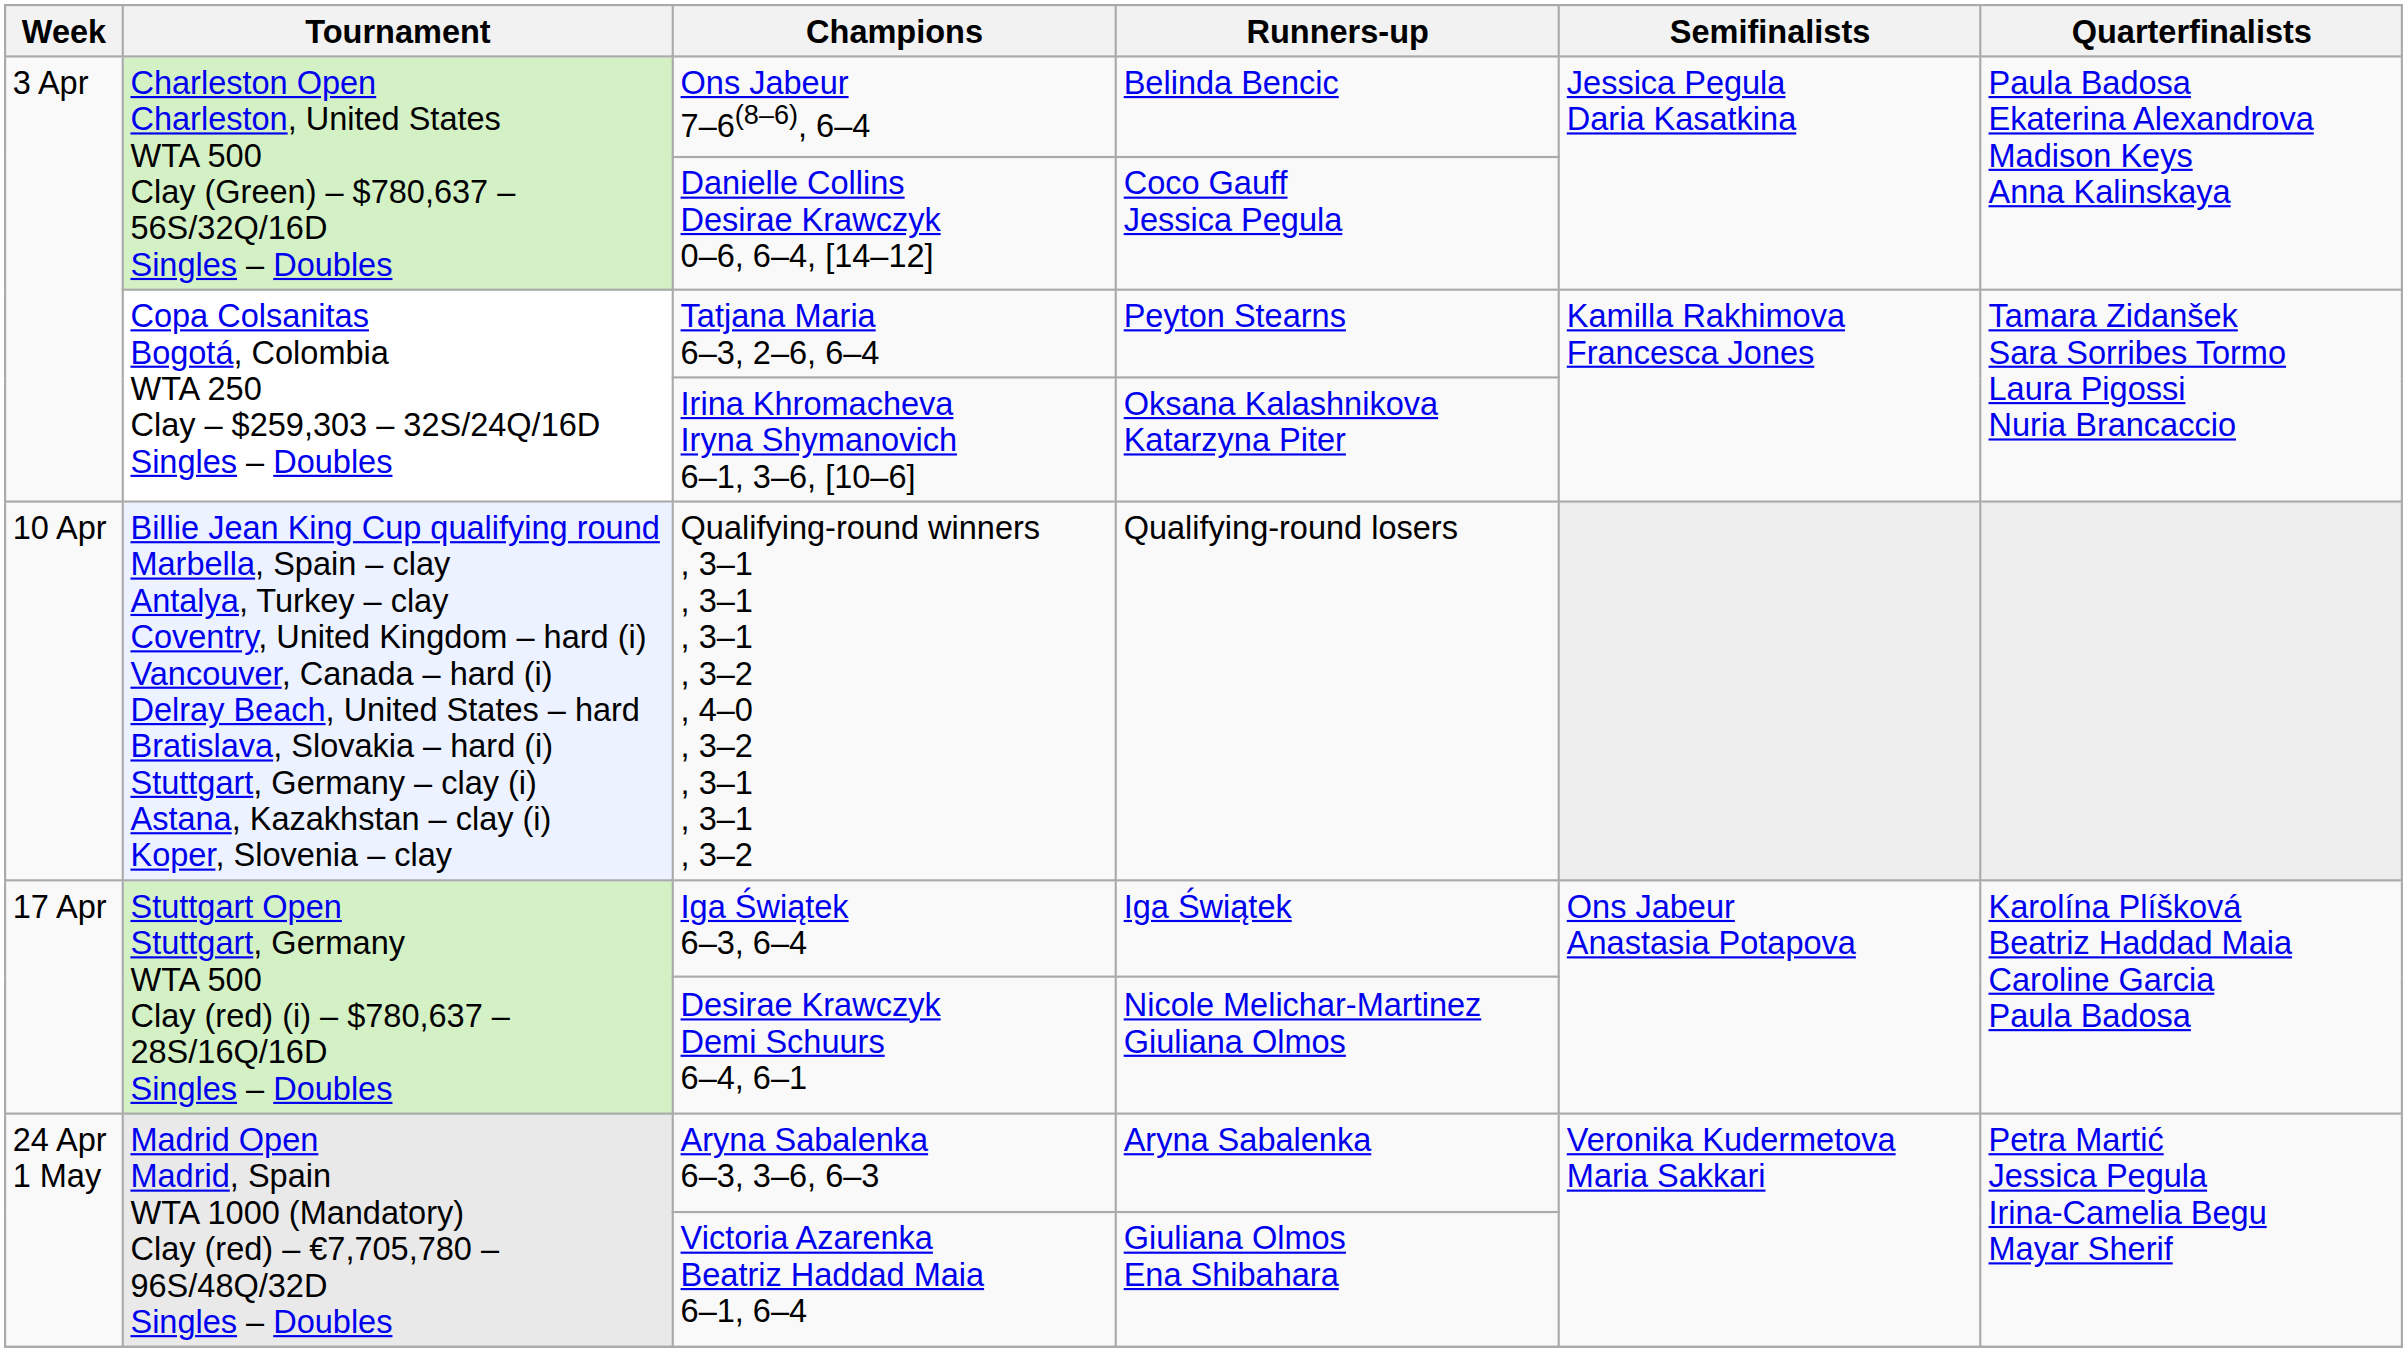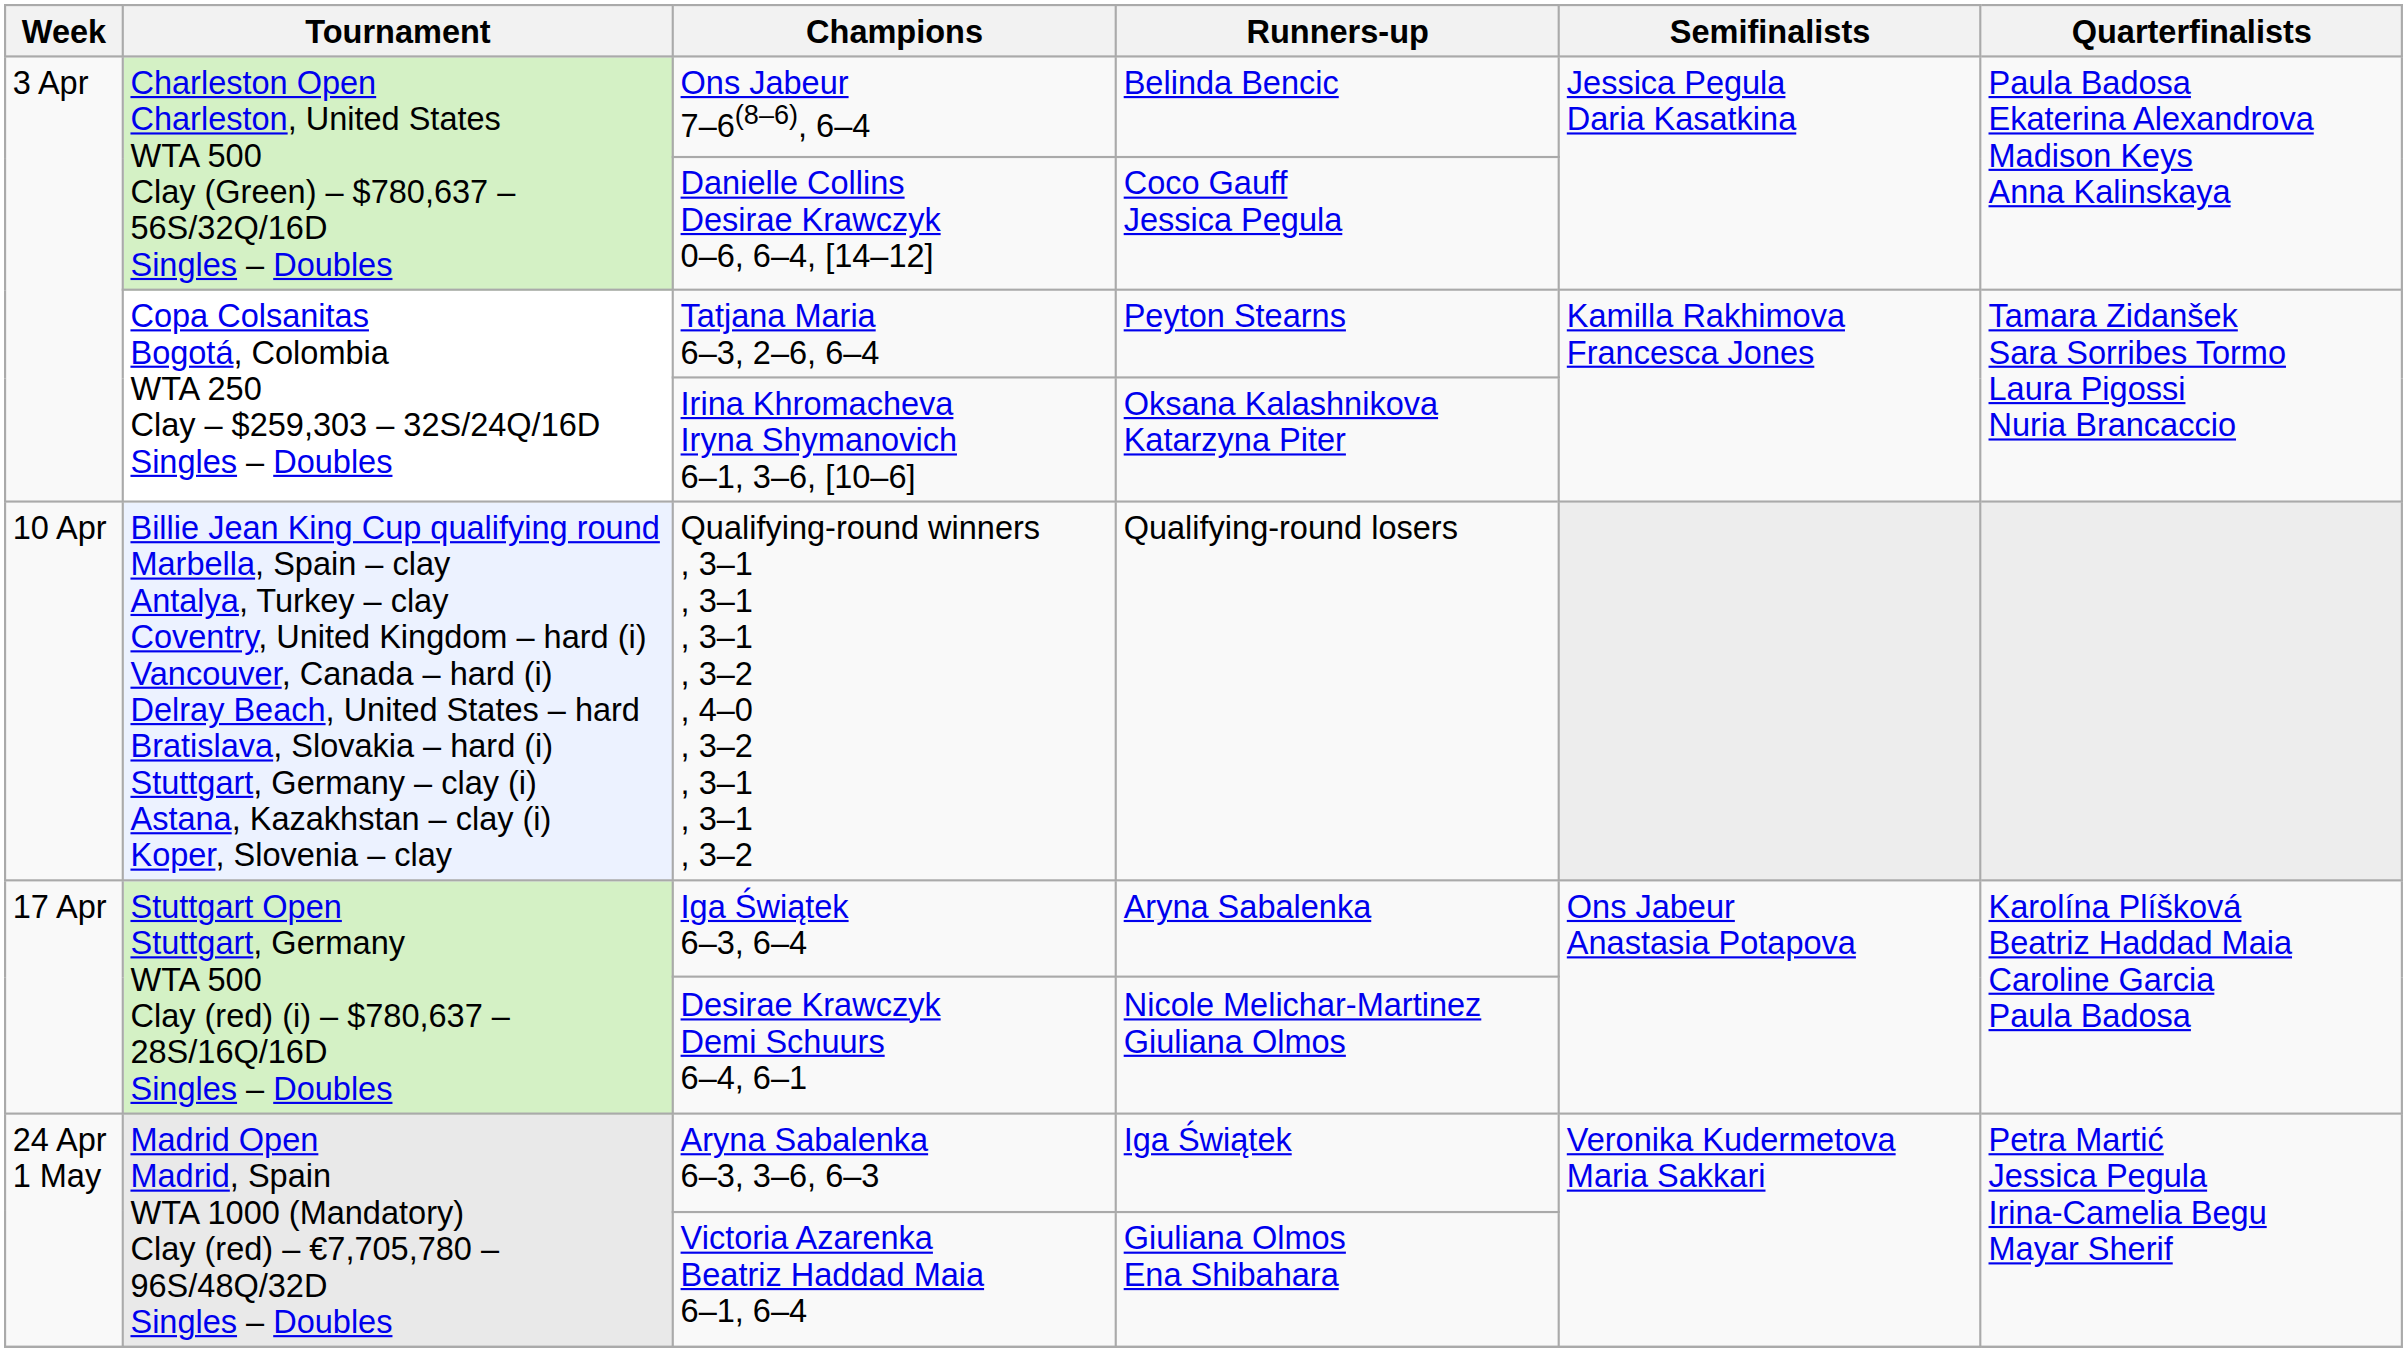Iga Świątek 6–3, 6–4 | Runners-up: Iga Świątek -> Aryna Sabalenka
Aryna Sabalenka 6–3, 3–6, 6–3 | Runners-up: Aryna Sabalenka -> Iga Świątek
